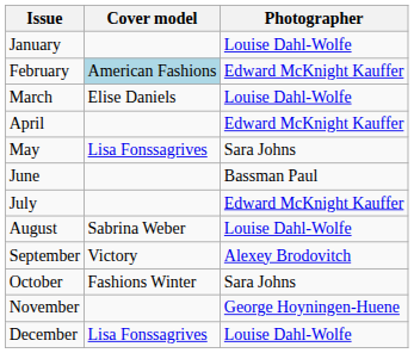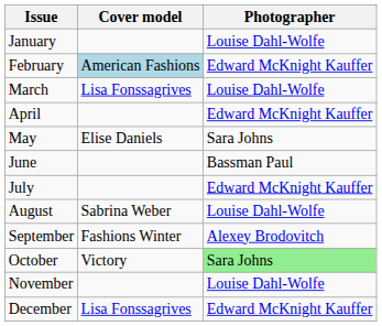March | Cover model: Elise Daniels -> Lisa Fonssagrives
May | Cover model: Lisa Fonssagrives -> Elise Daniels
September | Cover model: Victory -> Fashions Winter
October | Cover model: Fashions Winter -> Victory
October | Photographer: no background -> lightgreen background
November | Photographer: George Hoyningen-Huene -> Louise Dahl-Wolfe
December | Photographer: Louise Dahl-Wolfe -> Edward McKnight Kauffer
